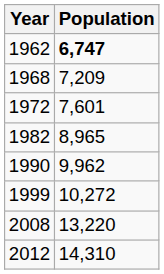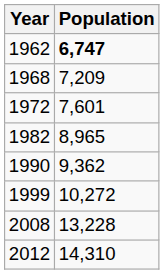1990 | Population: 9,962 -> 9,362
2008 | Population: 13,220 -> 13,228
